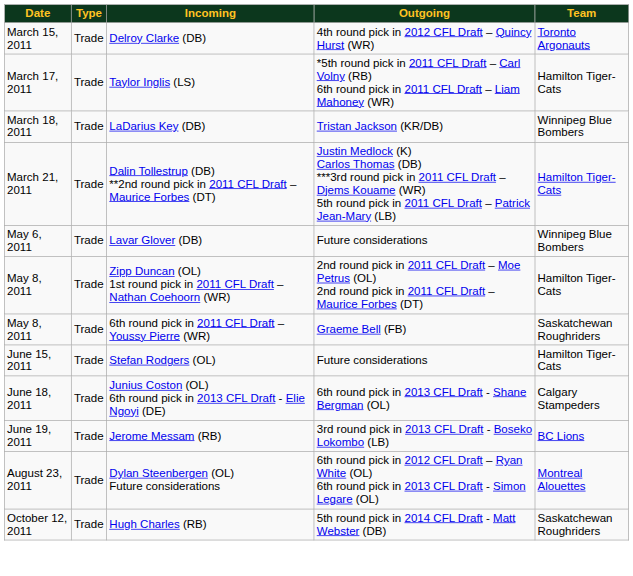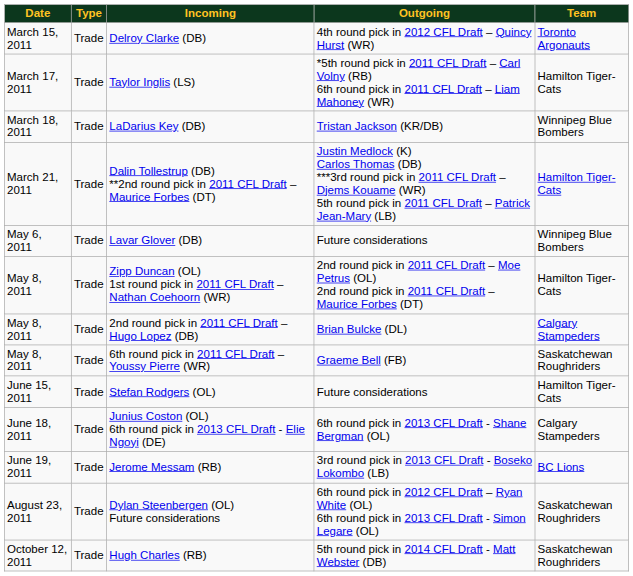+ row: May 8, 2011 | Trade | 2nd round pick in 2011 CFL Draft – Hugo Lopez (DB) | Brian Bulcke (DL) | Calgary Stampeders
Dylan Steenbergen (OL) Future considerations | Team: Montreal Alouettes -> Saskatchewan Roughriders
